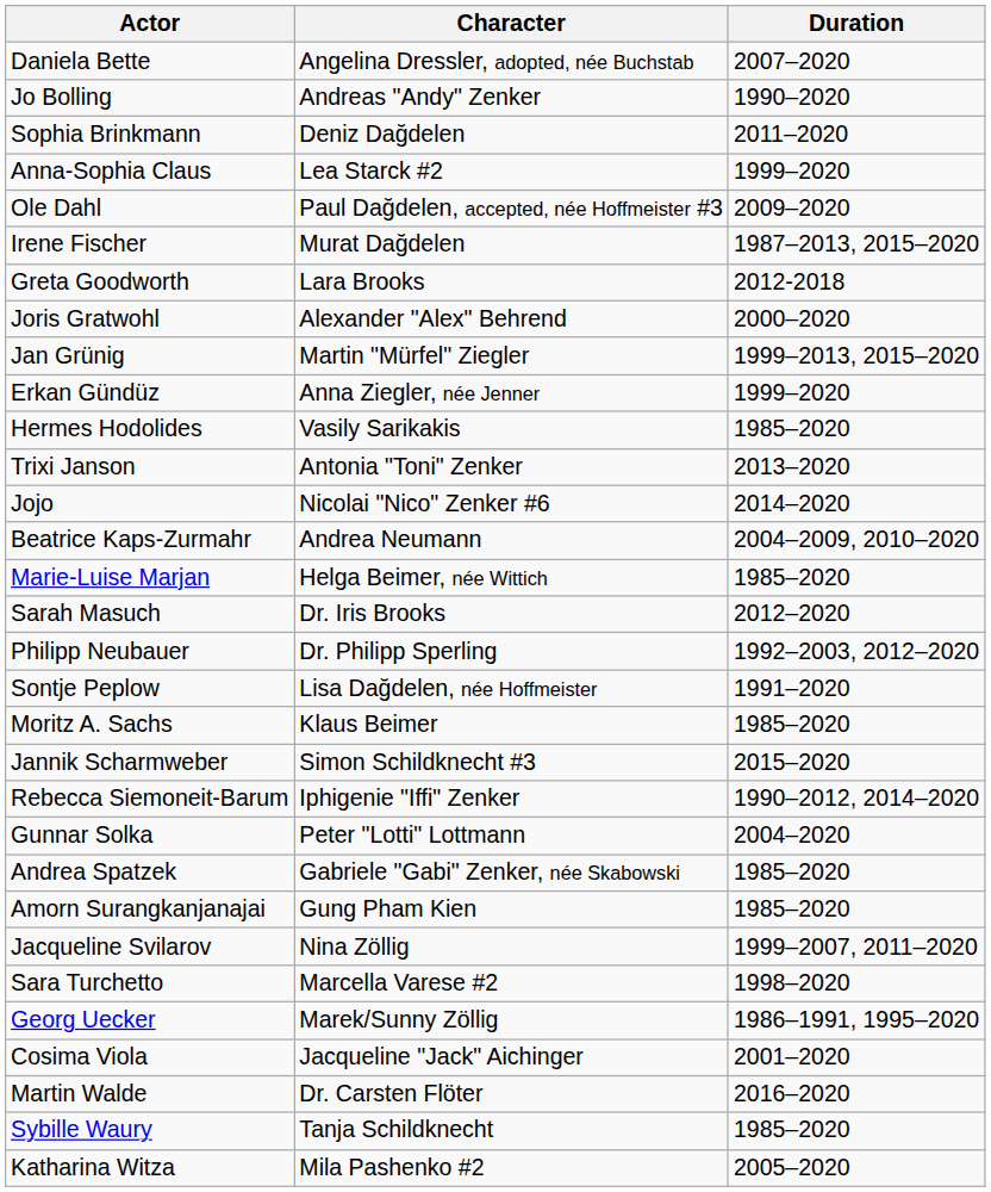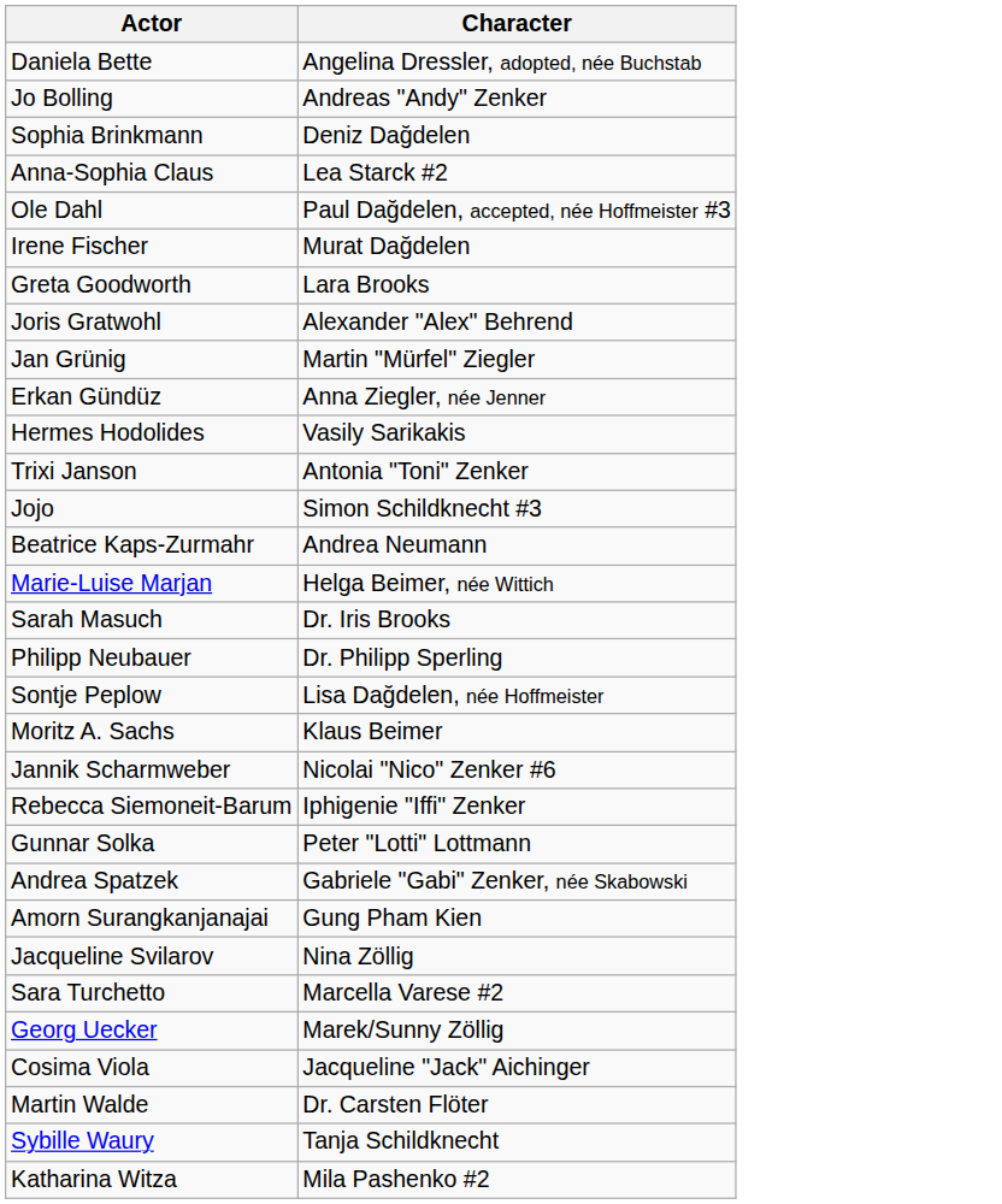- column: Duration | 2007–2020 | 1990–2020 | 2011–2020 | 1999–2020 | 2009–2020 | 1987–2013, 2015–2020 | 2012-2018 | 2000–2020 | 1999–2013, 2015–2020 | 1999–2020 | 1985–2020 | 2013–2020 | 2014–2020 | 2004–2009, 2010–2020 | 1985–2020 | 2012–2020 | 1992–2003, 2012–2020 | 1991–2020 | 1985–2020 | 2015–2020 | 1990–2012, 2014–2020 | 2004–2020 | 1985–2020 | 1985–2020 | 1999–2007, 2011–2020 | 1998–2020 | 1986–1991, 1995–2020 | 2001–2020 | 2016–2020 | 1985–2020 | 2005–2020
Jojo | Character: Nicolai "Nico" Zenker #6 -> Simon Schildknecht #3
Jannik Scharmweber | Character: Simon Schildknecht #3 -> Nicolai "Nico" Zenker #6
